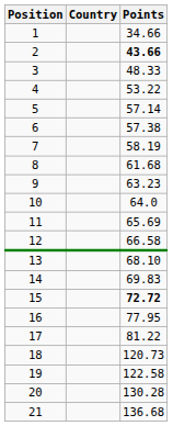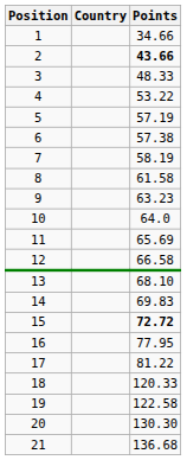5 | Points: 57.14 -> 57.19
8 | Points: 61.68 -> 61.58
18 | Points: 120.73 -> 120.33
20 | Points: 130.28 -> 130.30
